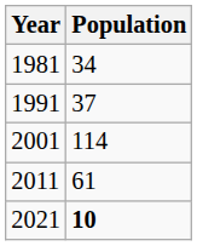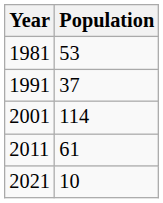1981 | Population: 34 -> 53
2021 | Population: bold -> normal
